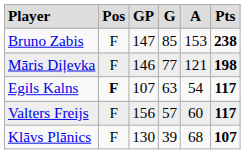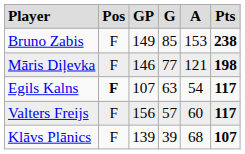Bruno Zabis | column 3: 147 -> 149
Klāvs Plānics | column 3: 130 -> 139
